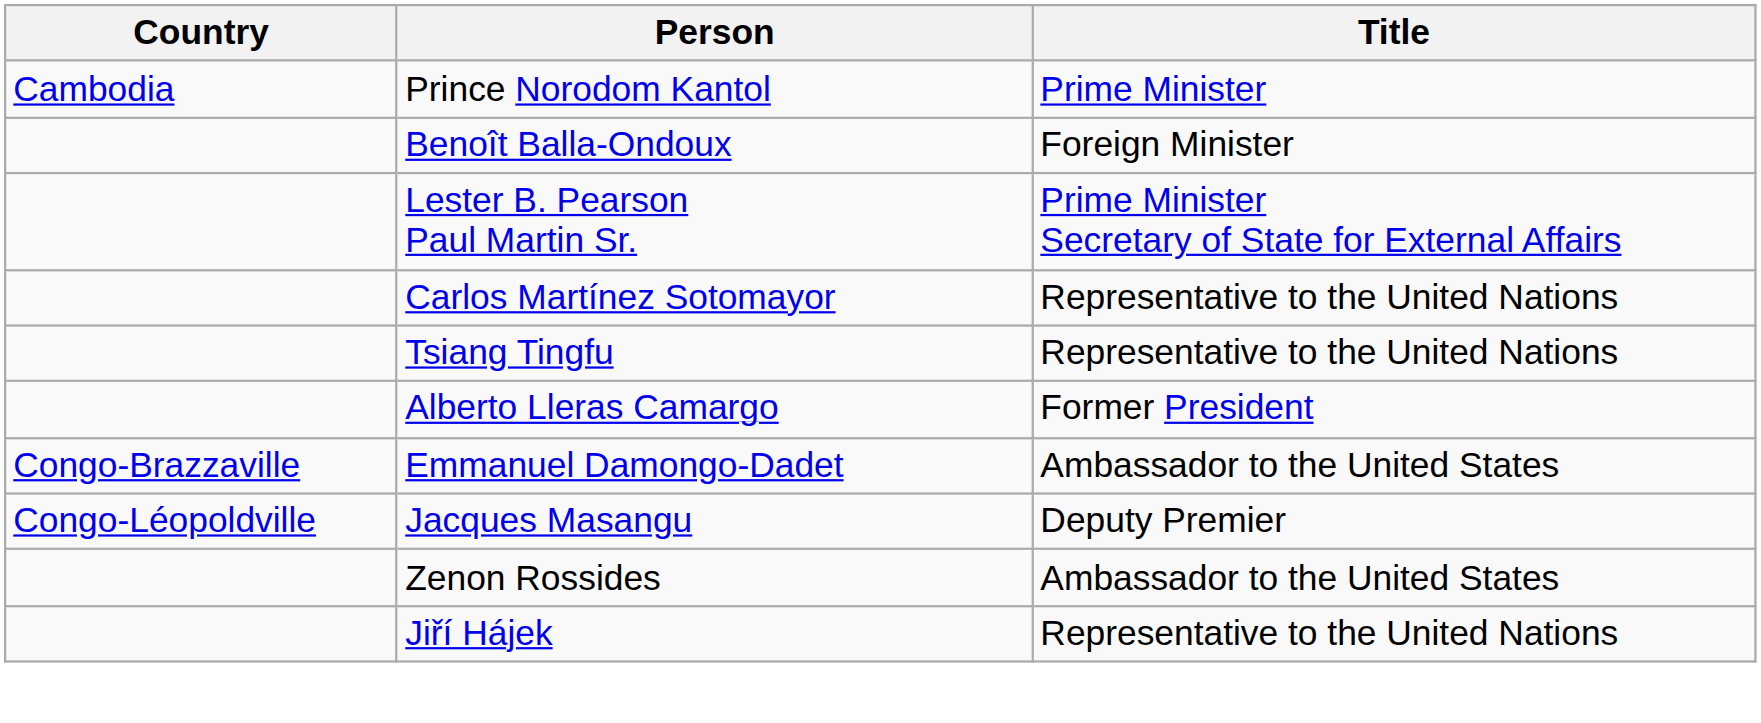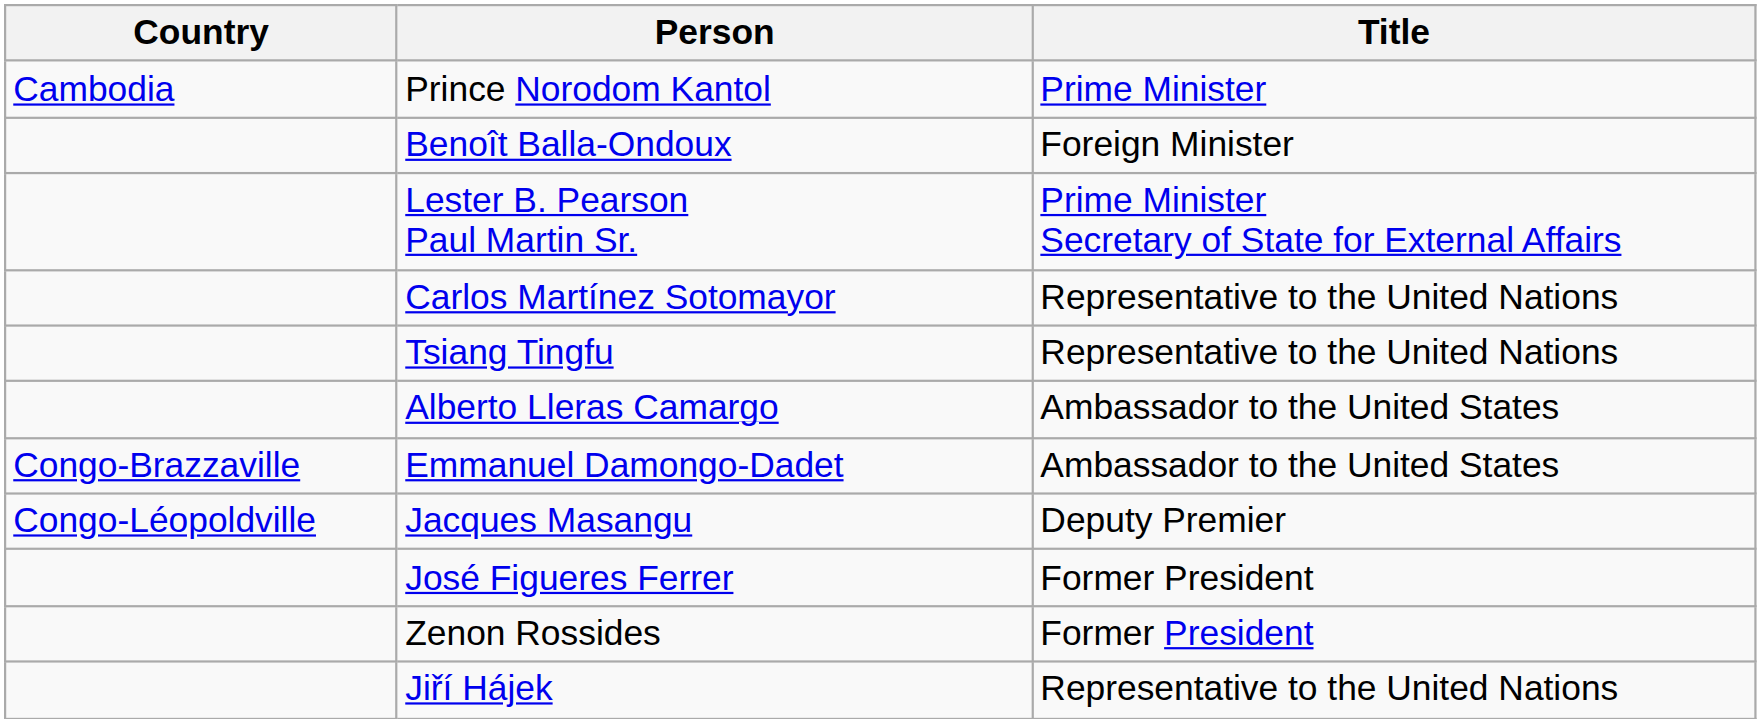Alberto Lleras Camargo | Title: Former President -> Ambassador to the United States
+ row: José Figueres Ferrer | Former President
Zenon Rossides | Title: Ambassador to the United States -> Former President
